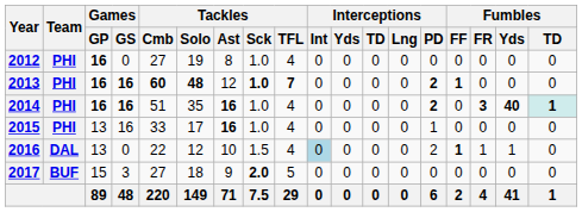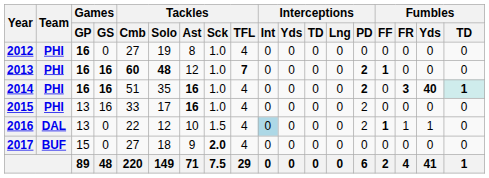2013 | Tackles / Sck: bold -> normal
2015 | Interceptions / PD: 1 -> 2
2017 | Games / GS: 3 -> 0
2017 | Tackles / TFL: 5 -> 4
